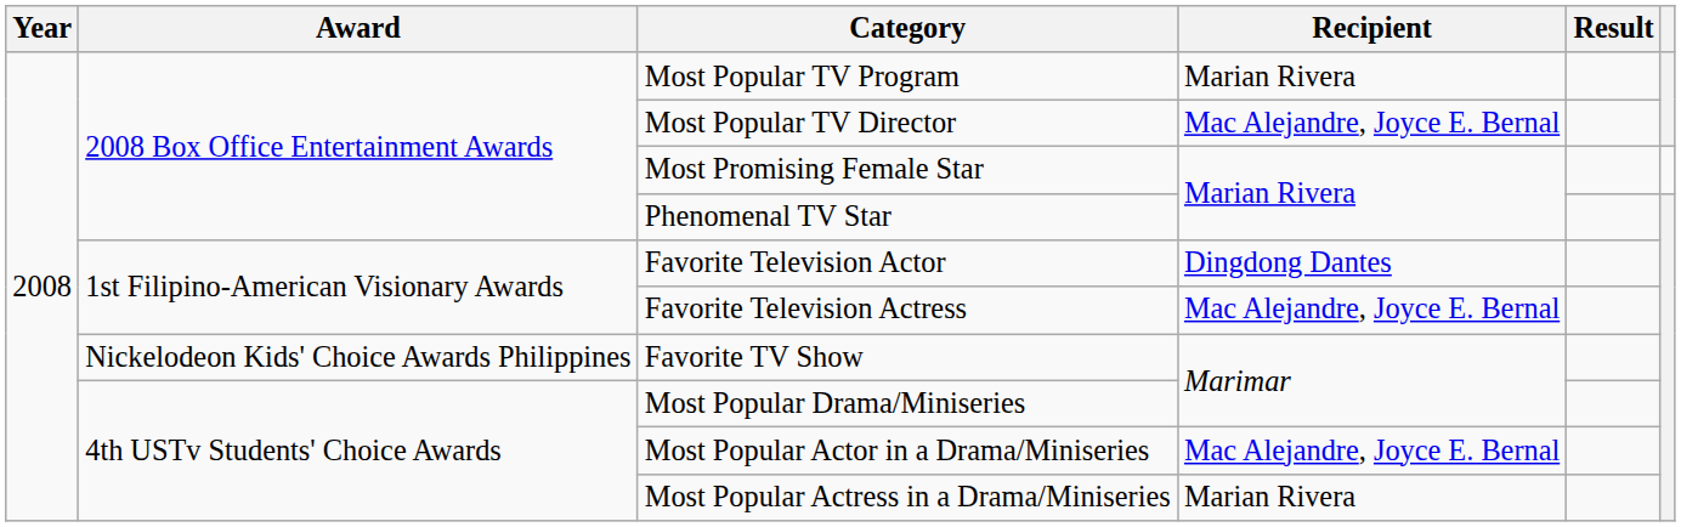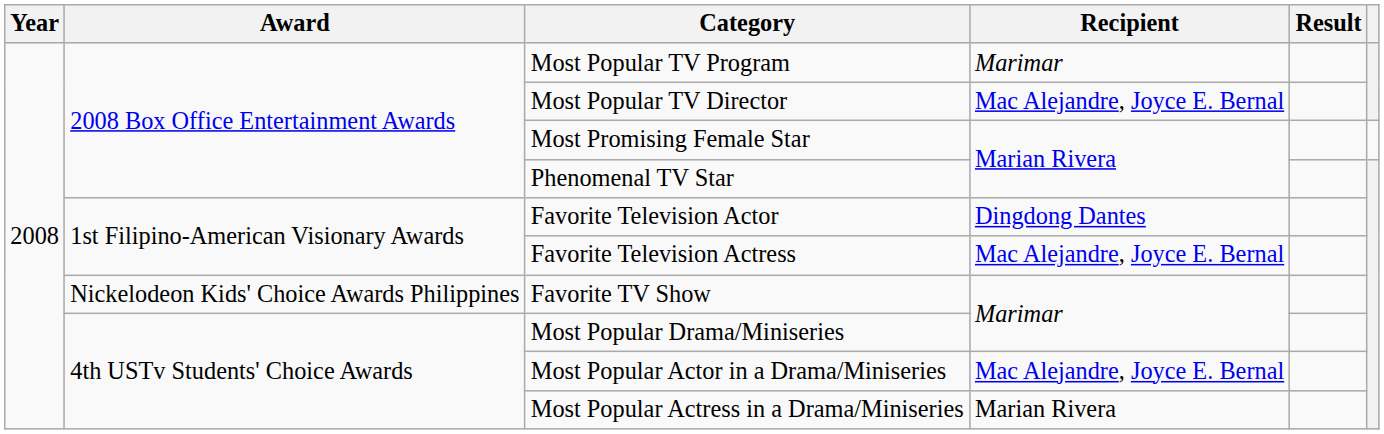Most Popular TV Program | Recipient: Marian Rivera -> Marimar
